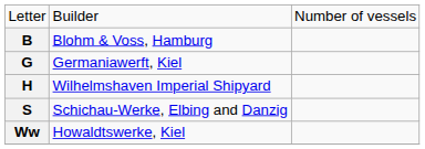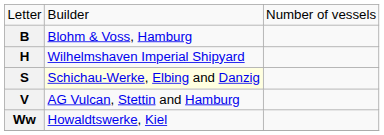- row: G | Germaniawerft, Kiel
S | column 2: no background -> lightyellow background
+ row: V | AG Vulcan, Stettin and Hamburg
